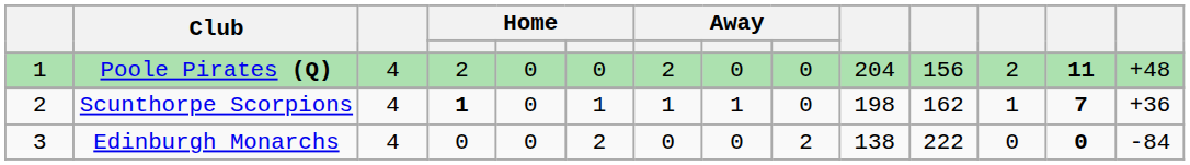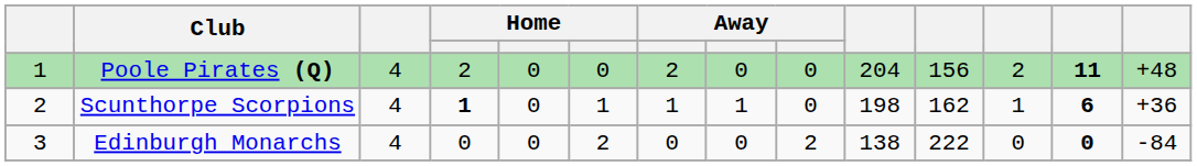Scunthorpe Scorpions | column 13: 7 -> 6
